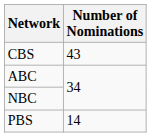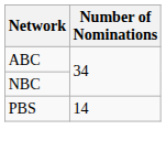- row: CBS | 43
